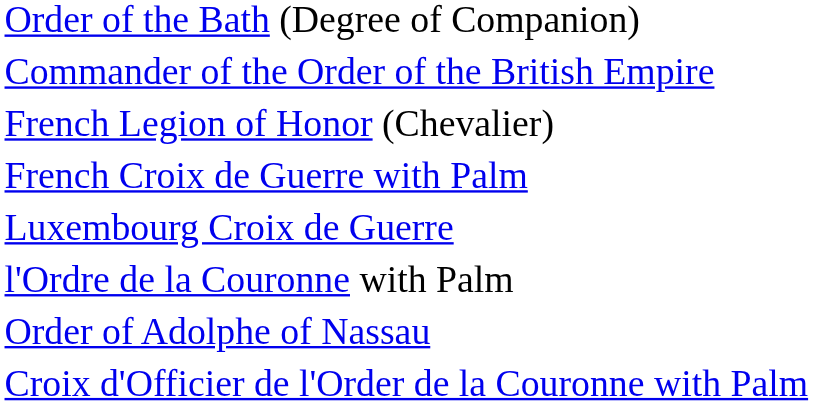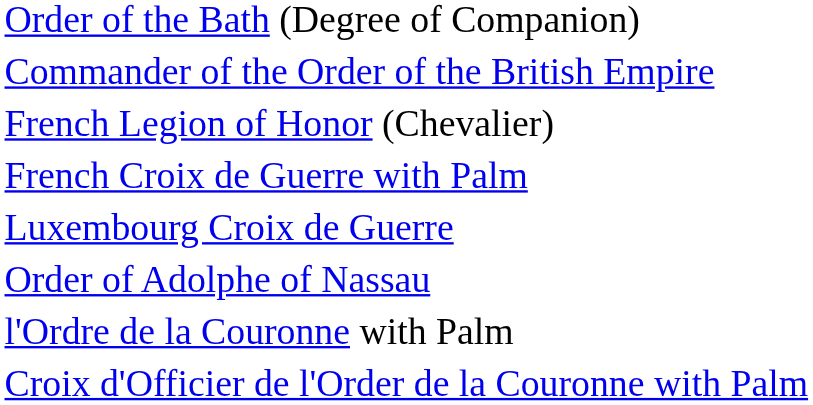rows swapped: Order of Adolphe of Nassau <-> l'Ordre de la Couronne with Palm
